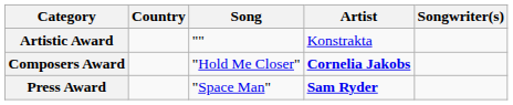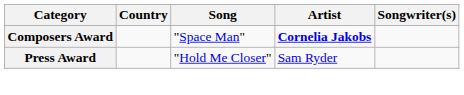- row: Artistic Award | "" | Konstrakta
Composers Award | Song: "Hold Me Closer" -> "Space Man"
Press Award | Song: "Space Man" -> "Hold Me Closer"
Press Award | Artist: bold -> normal
